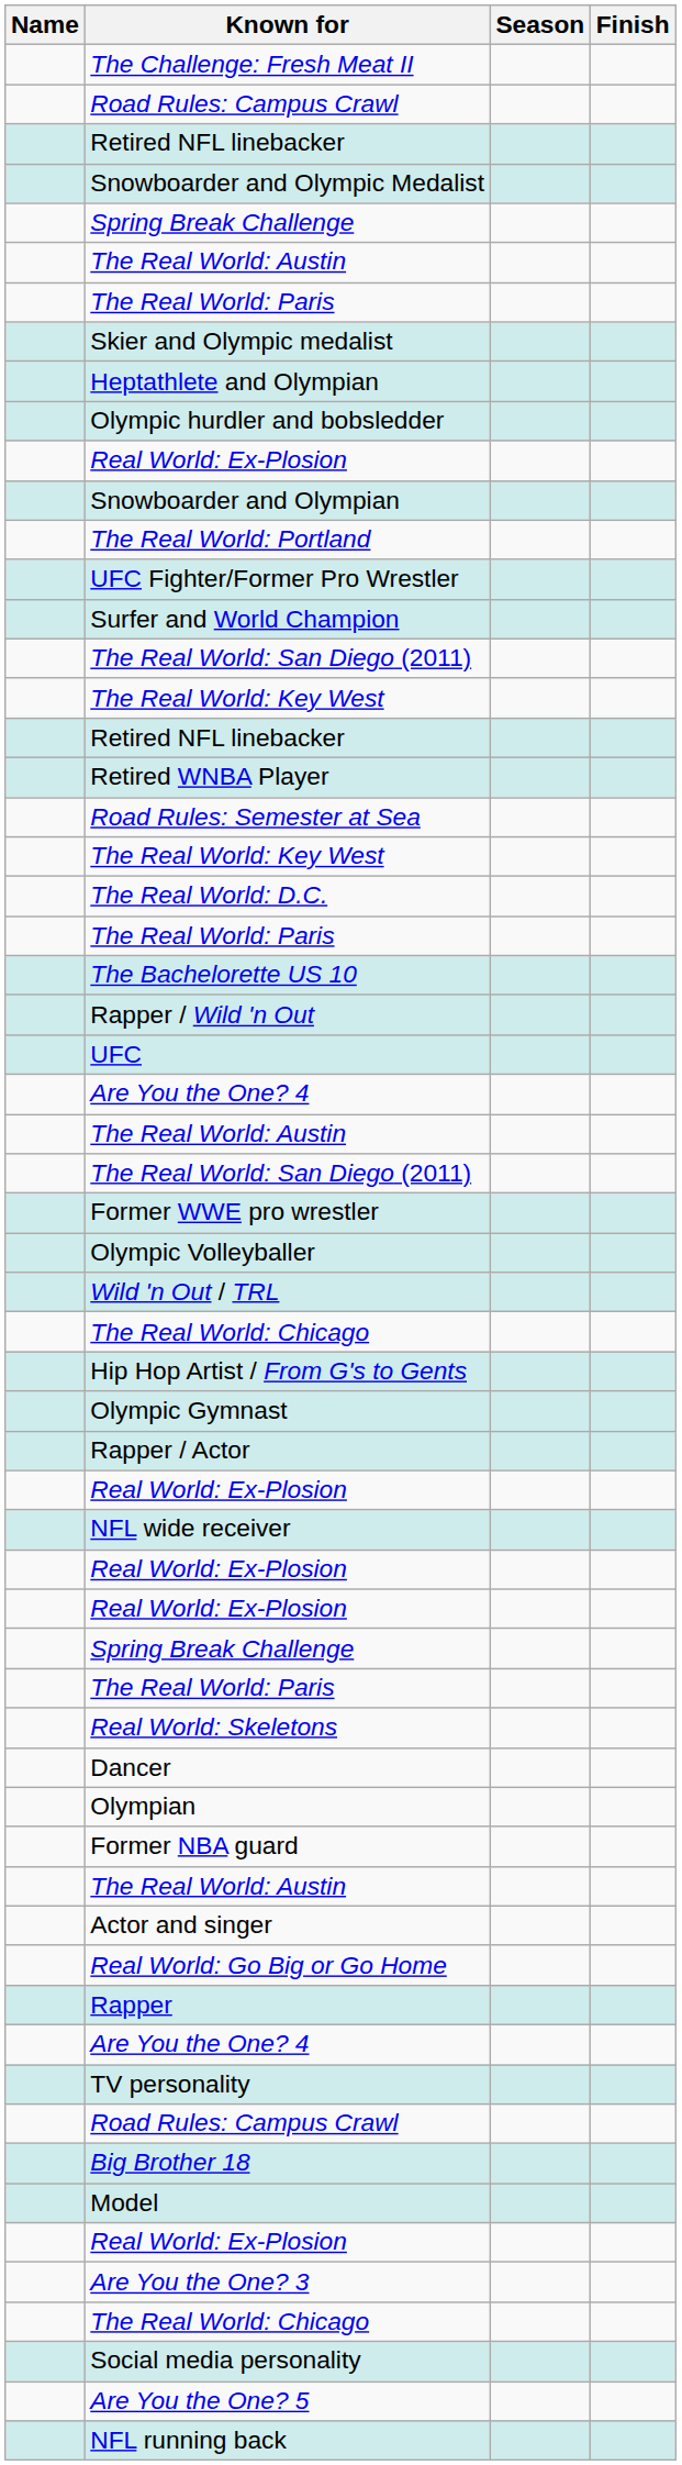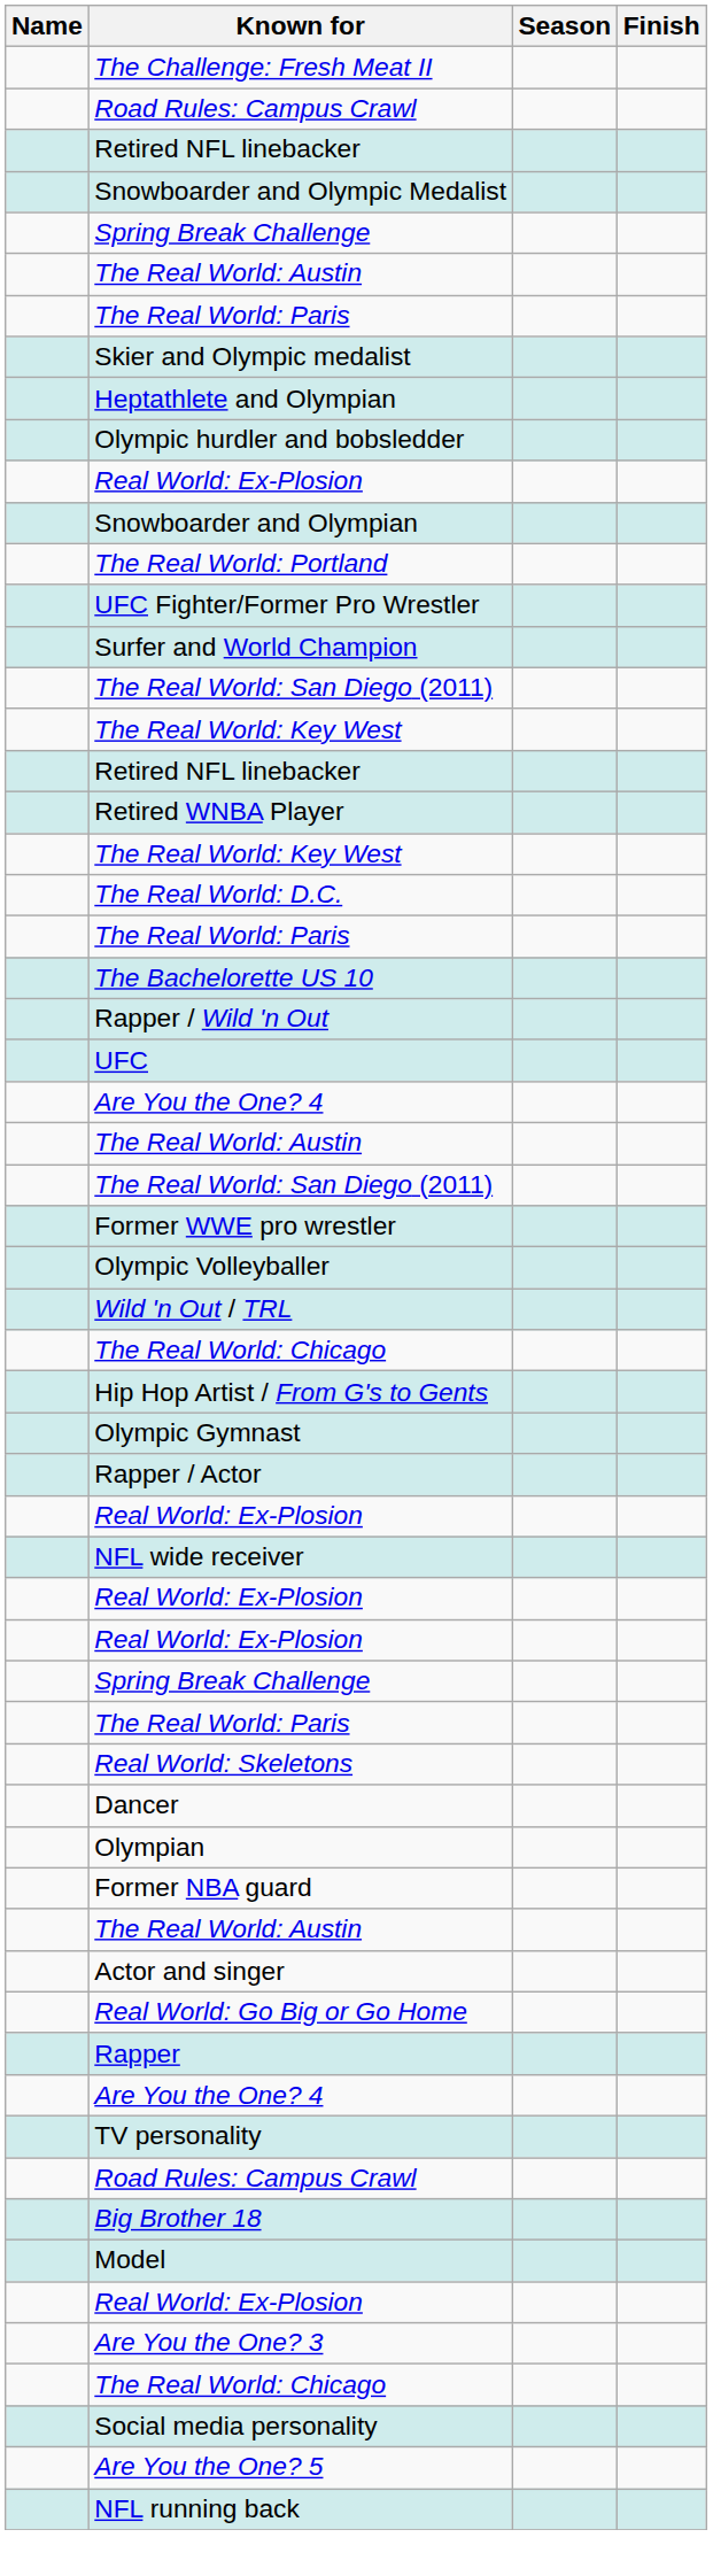- row: Road Rules: Semester at Sea
